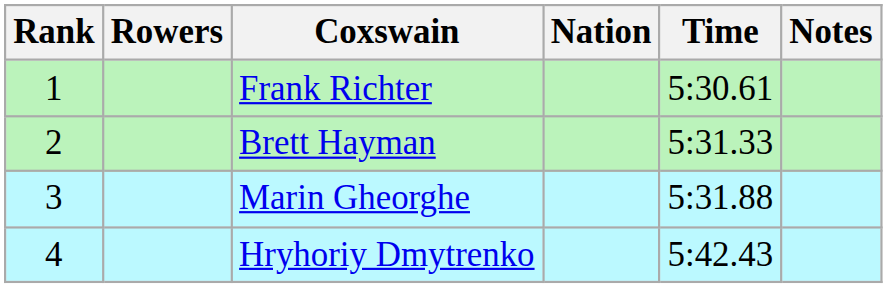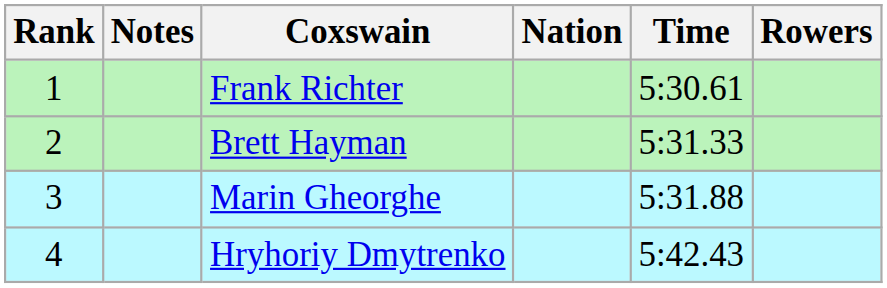columns swapped: Rowers <-> Notes
